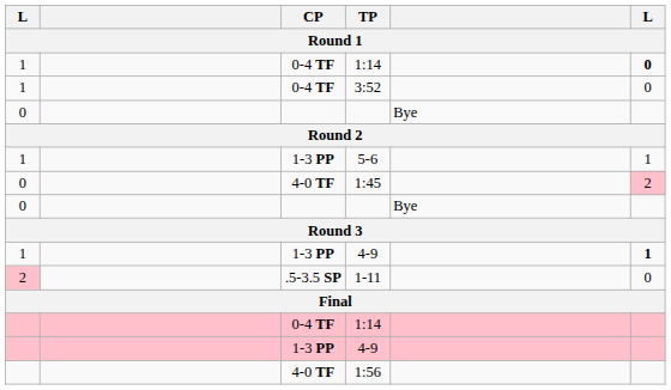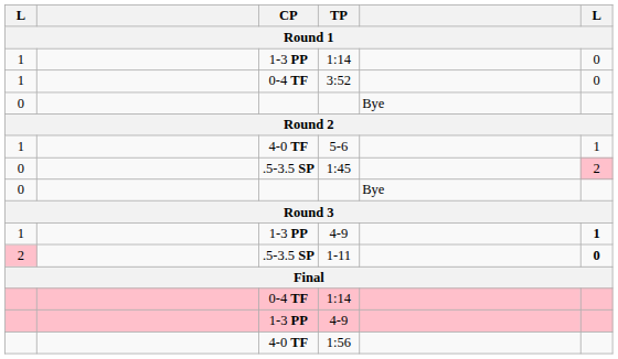1 / 1:14 | CP: 0-4 TF -> 1-3 PP
1 / 1:14 | column 6: bold -> normal
5-6 | CP: 1-3 PP -> 4-0 TF
1:45 | CP: 4-0 TF -> .5-3.5 SP
1-11 | column 6: normal -> bold
